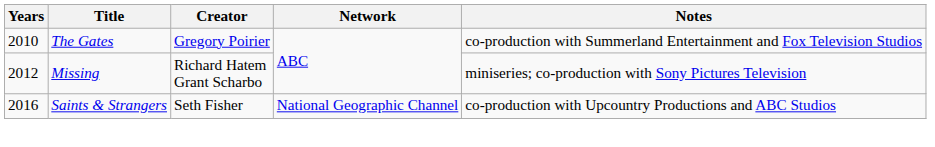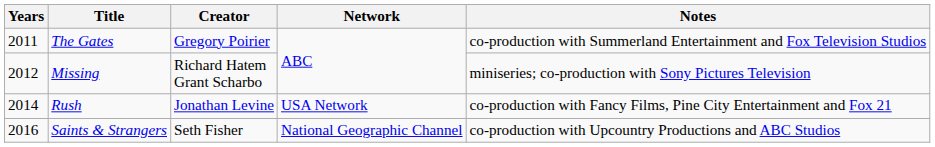The Gates | Years: 2010 -> 2011
+ row: 2014 | Rush | Jonathan Levine | USA Network | co-production with Fancy Films, Pine City Entertainment and Fox 21
